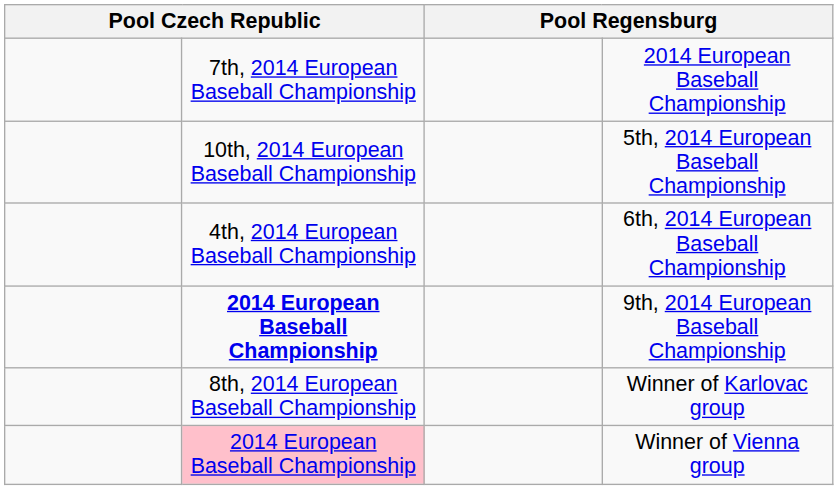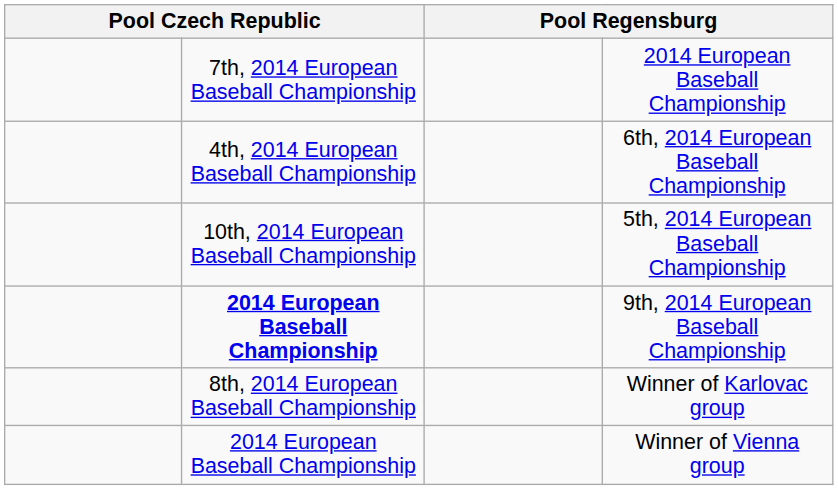rows swapped: 6th, 2014 European Baseball Championship <-> 5th, 2014 European Baseball Championship
Winner of Vienna group | column 2: pink background -> no background
